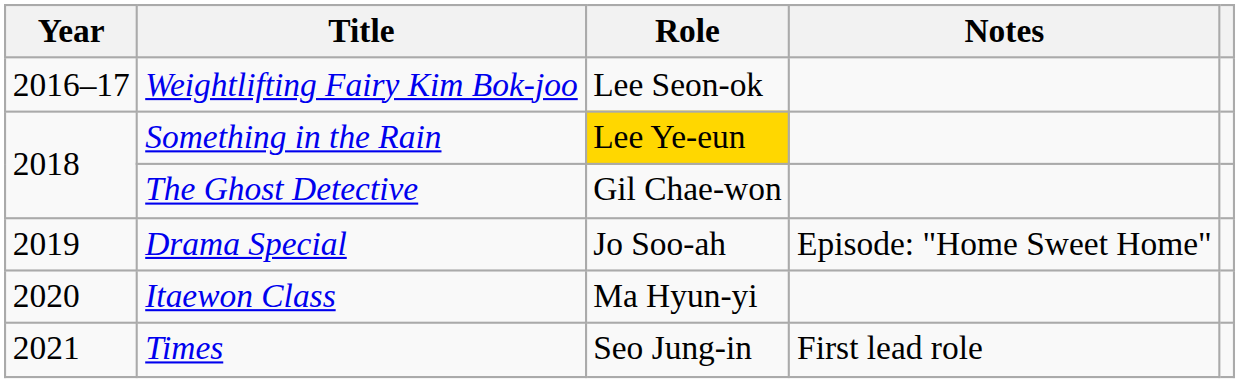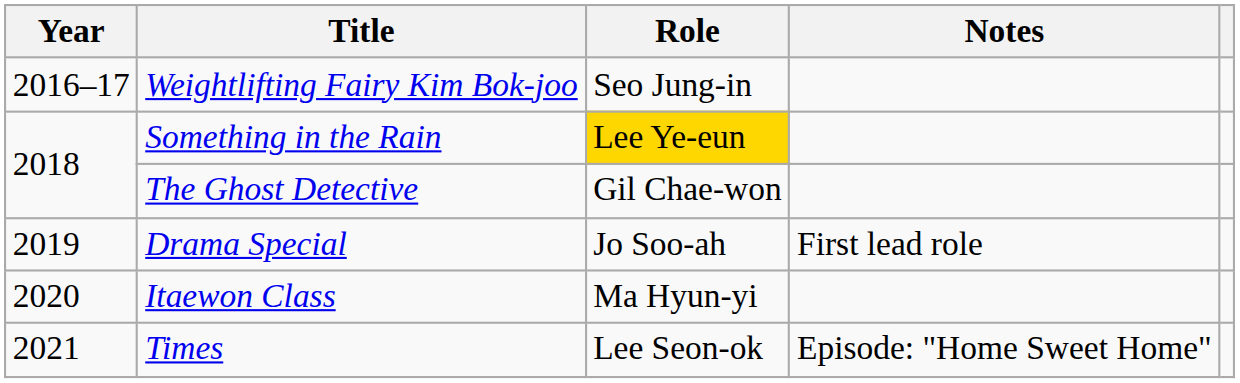Weightlifting Fairy Kim Bok-joo | Role: Lee Seon-ok -> Seo Jung-in
Drama Special | Notes: Episode: "Home Sweet Home" -> First lead role
Times | Role: Seo Jung-in -> Lee Seon-ok
Times | Notes: First lead role -> Episode: "Home Sweet Home"
